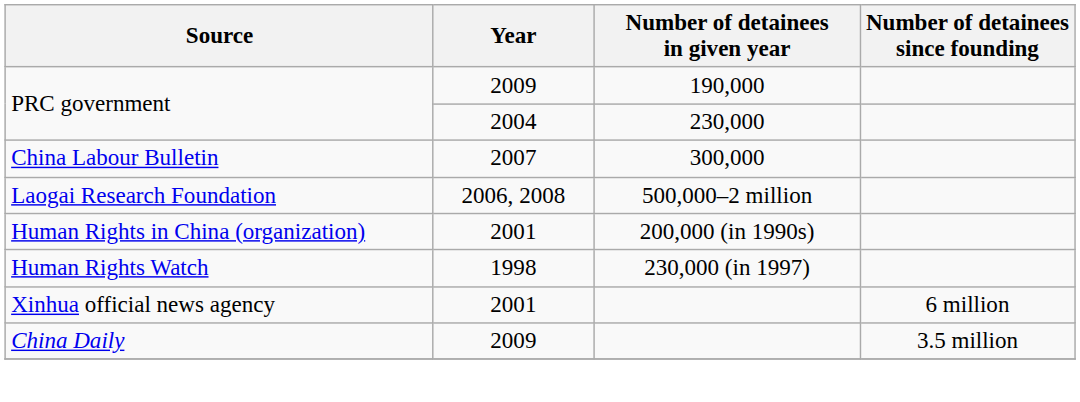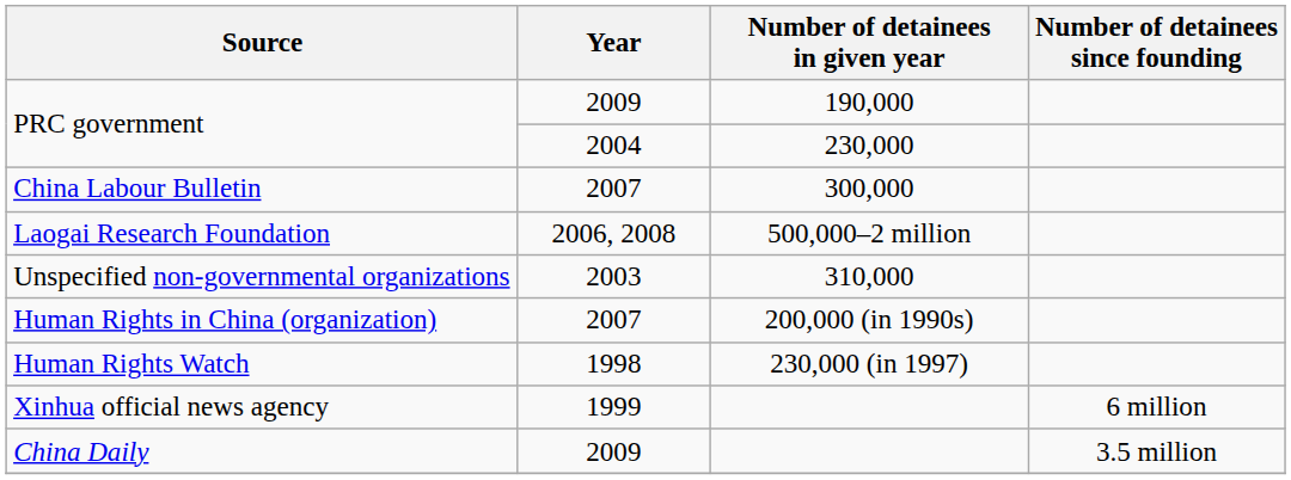+ row: Unspecified non-governmental organizations | 2003 | 310,000
Human Rights in China (organization) | Year: 2001 -> 2007
Xinhua official news agency | Year: 2001 -> 1999
